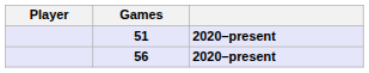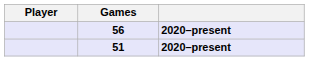rows swapped: 56 <-> 51
